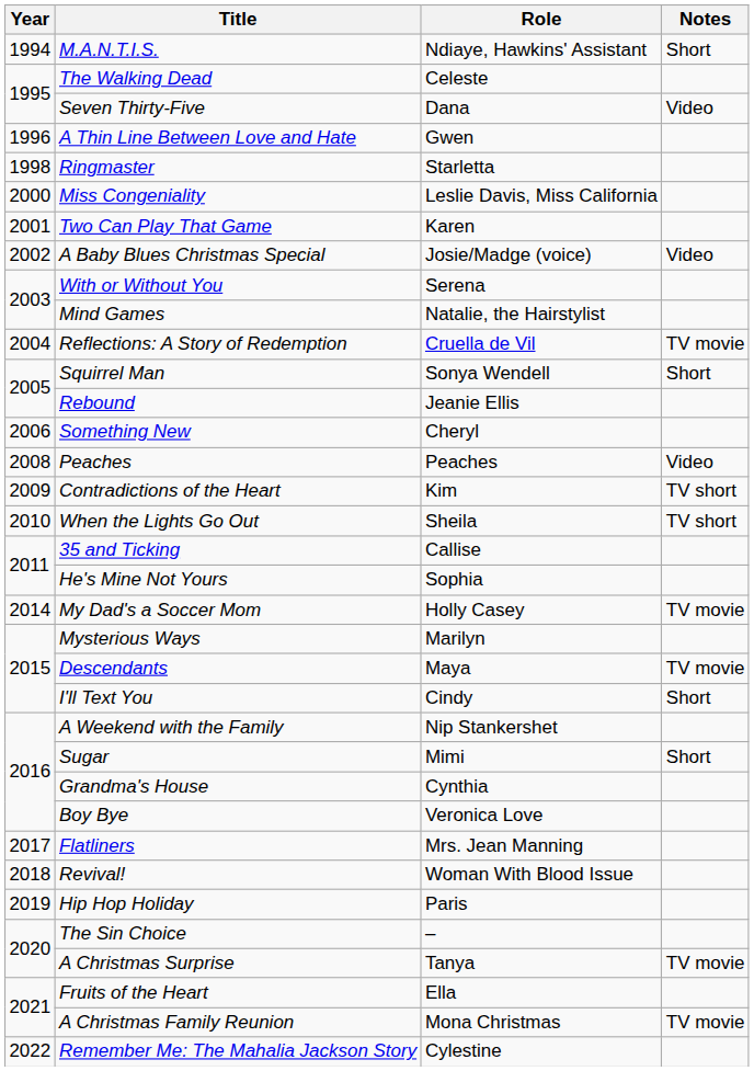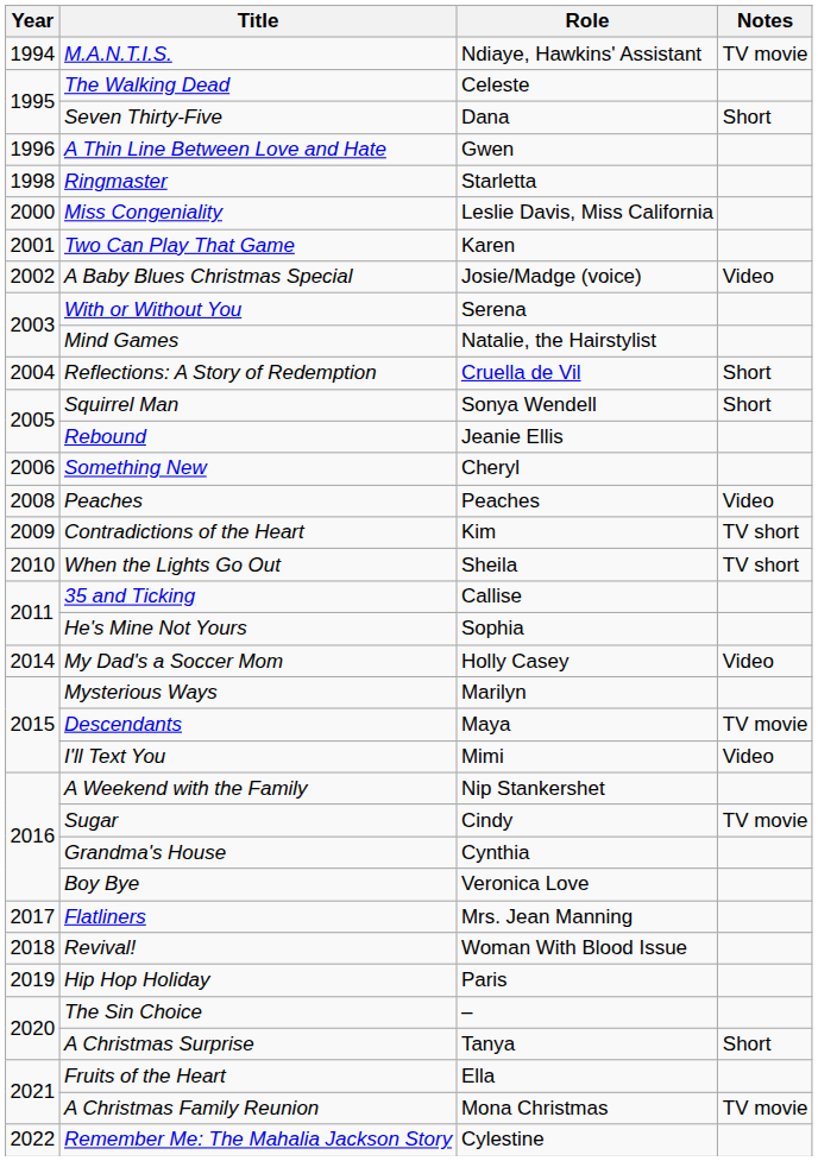M.A.N.T.I.S. | Notes: Short -> TV movie
Seven Thirty-Five | Notes: Video -> Short
Reflections: A Story of Redemption | Notes: TV movie -> Short
My Dad's a Soccer Mom | Notes: TV movie -> Video
I'll Text You | Role: Cindy -> Mimi
I'll Text You | Notes: Short -> Video
Sugar | Role: Mimi -> Cindy
Sugar | Notes: Short -> TV movie
A Christmas Surprise | Notes: TV movie -> Short
